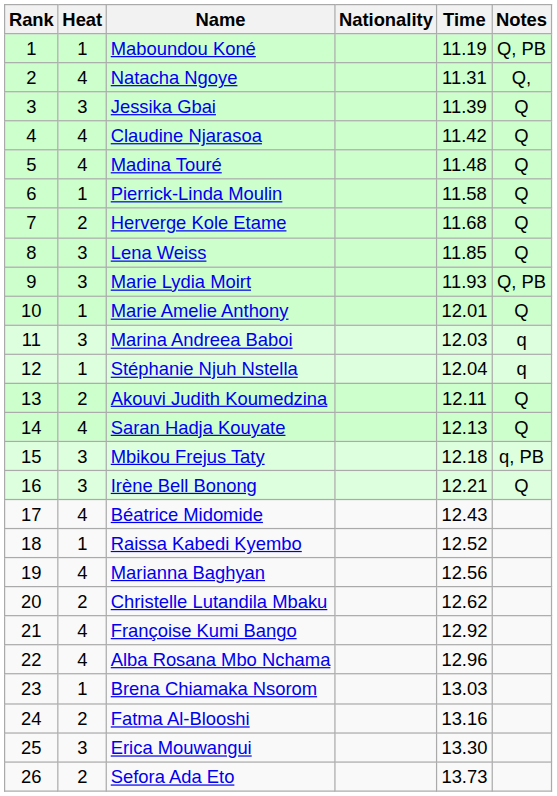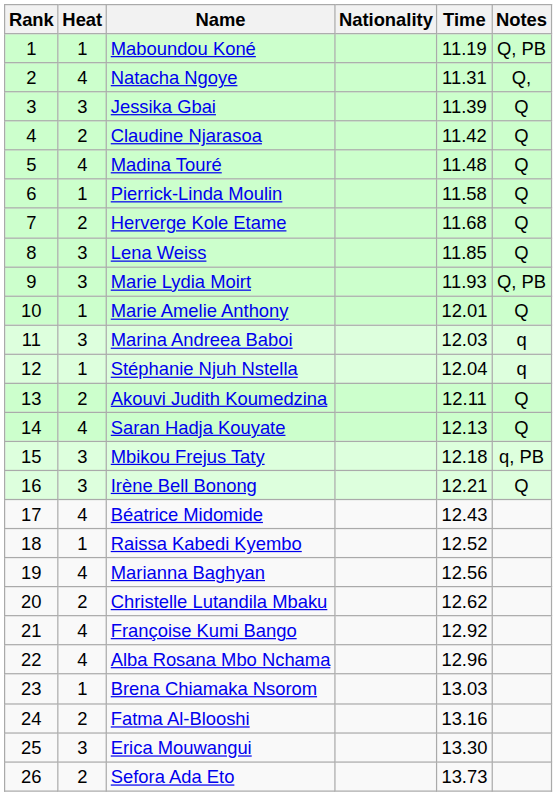Claudine Njarasoa | Heat: 4 -> 2
